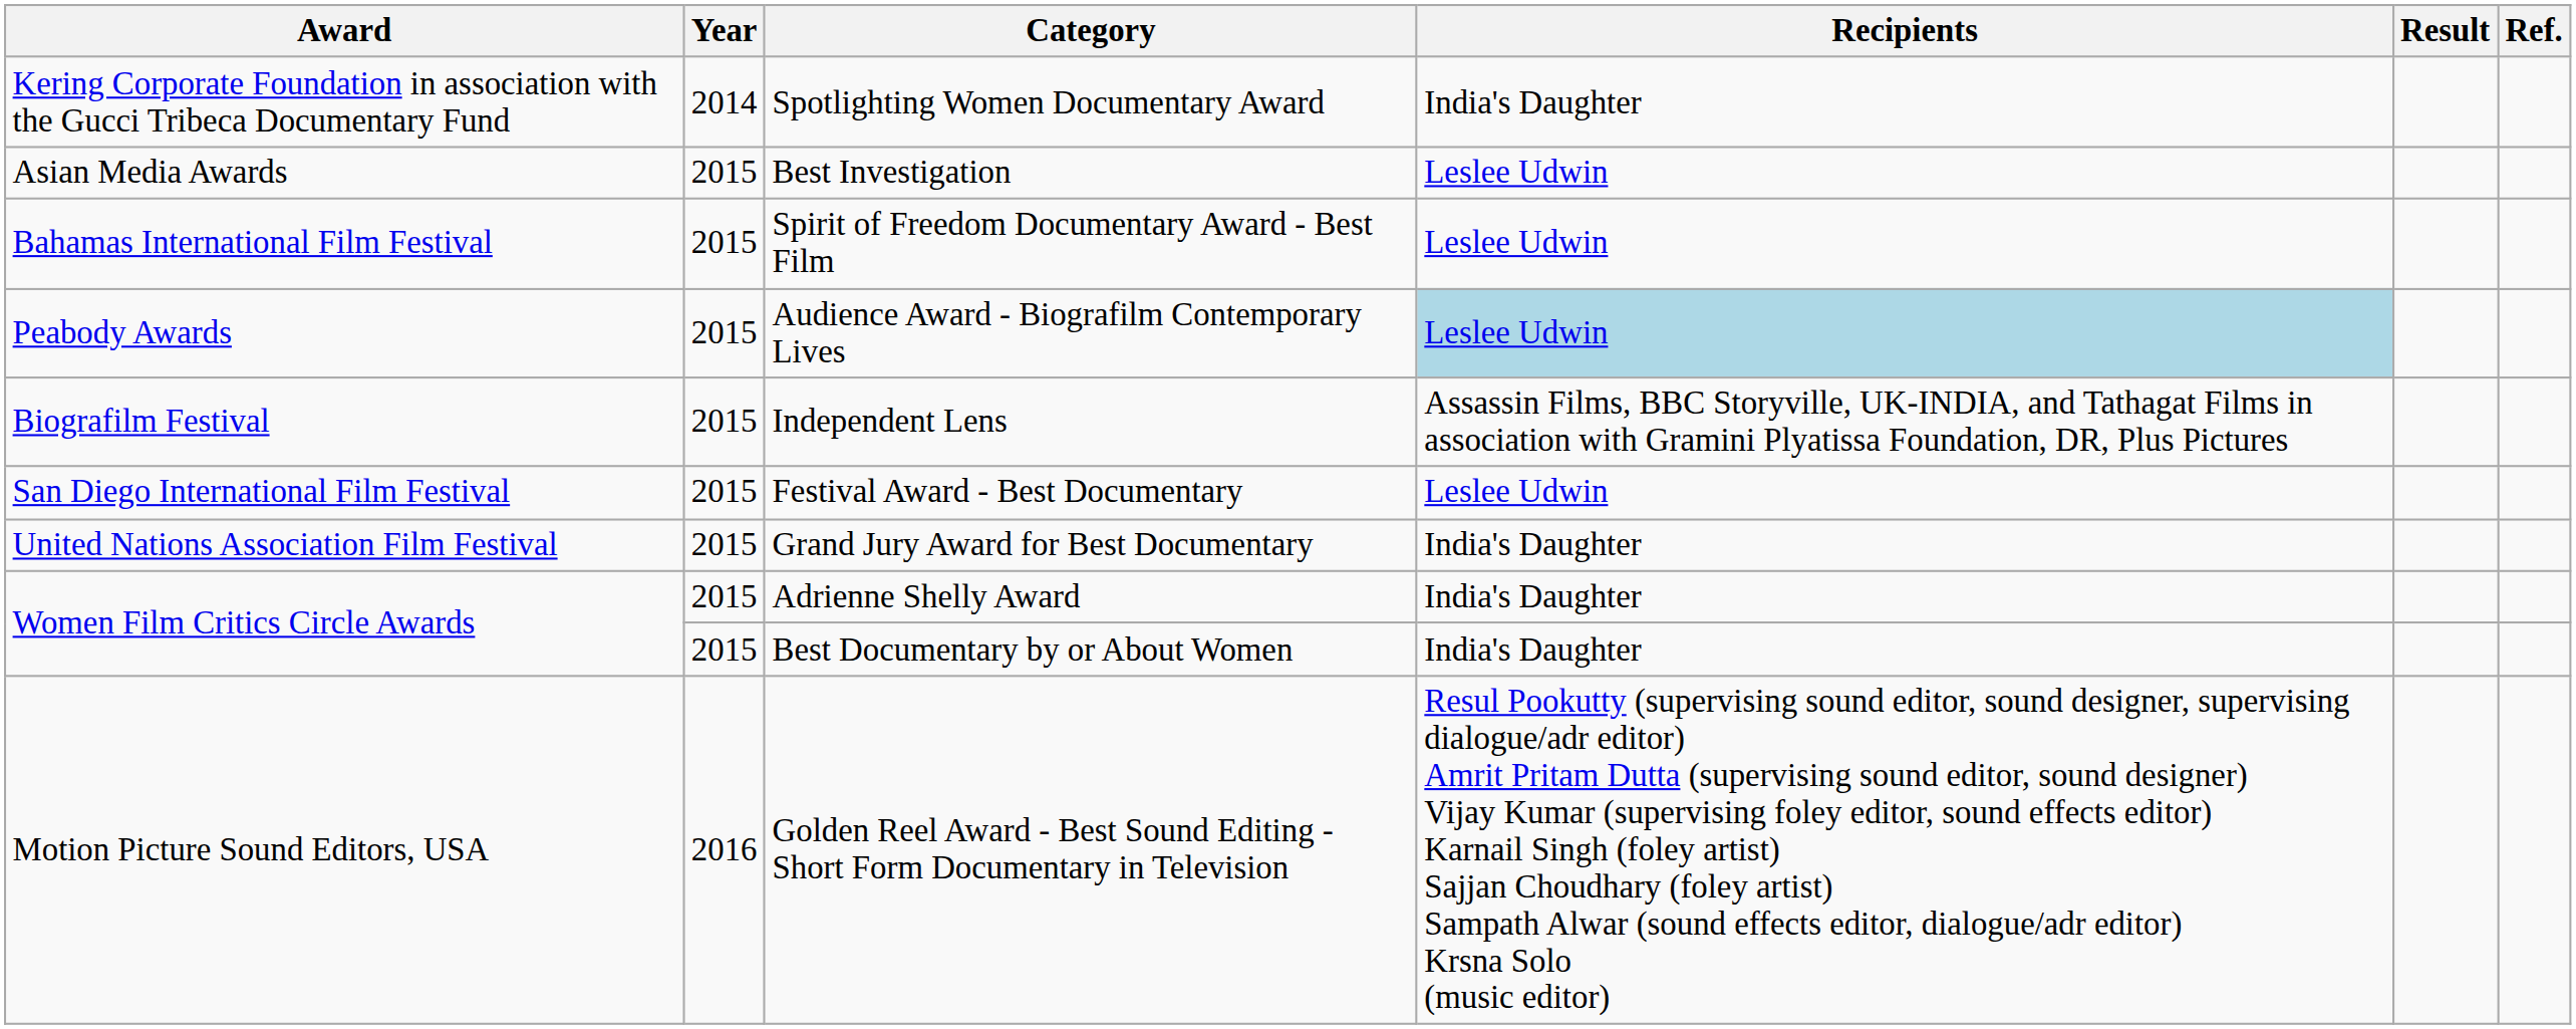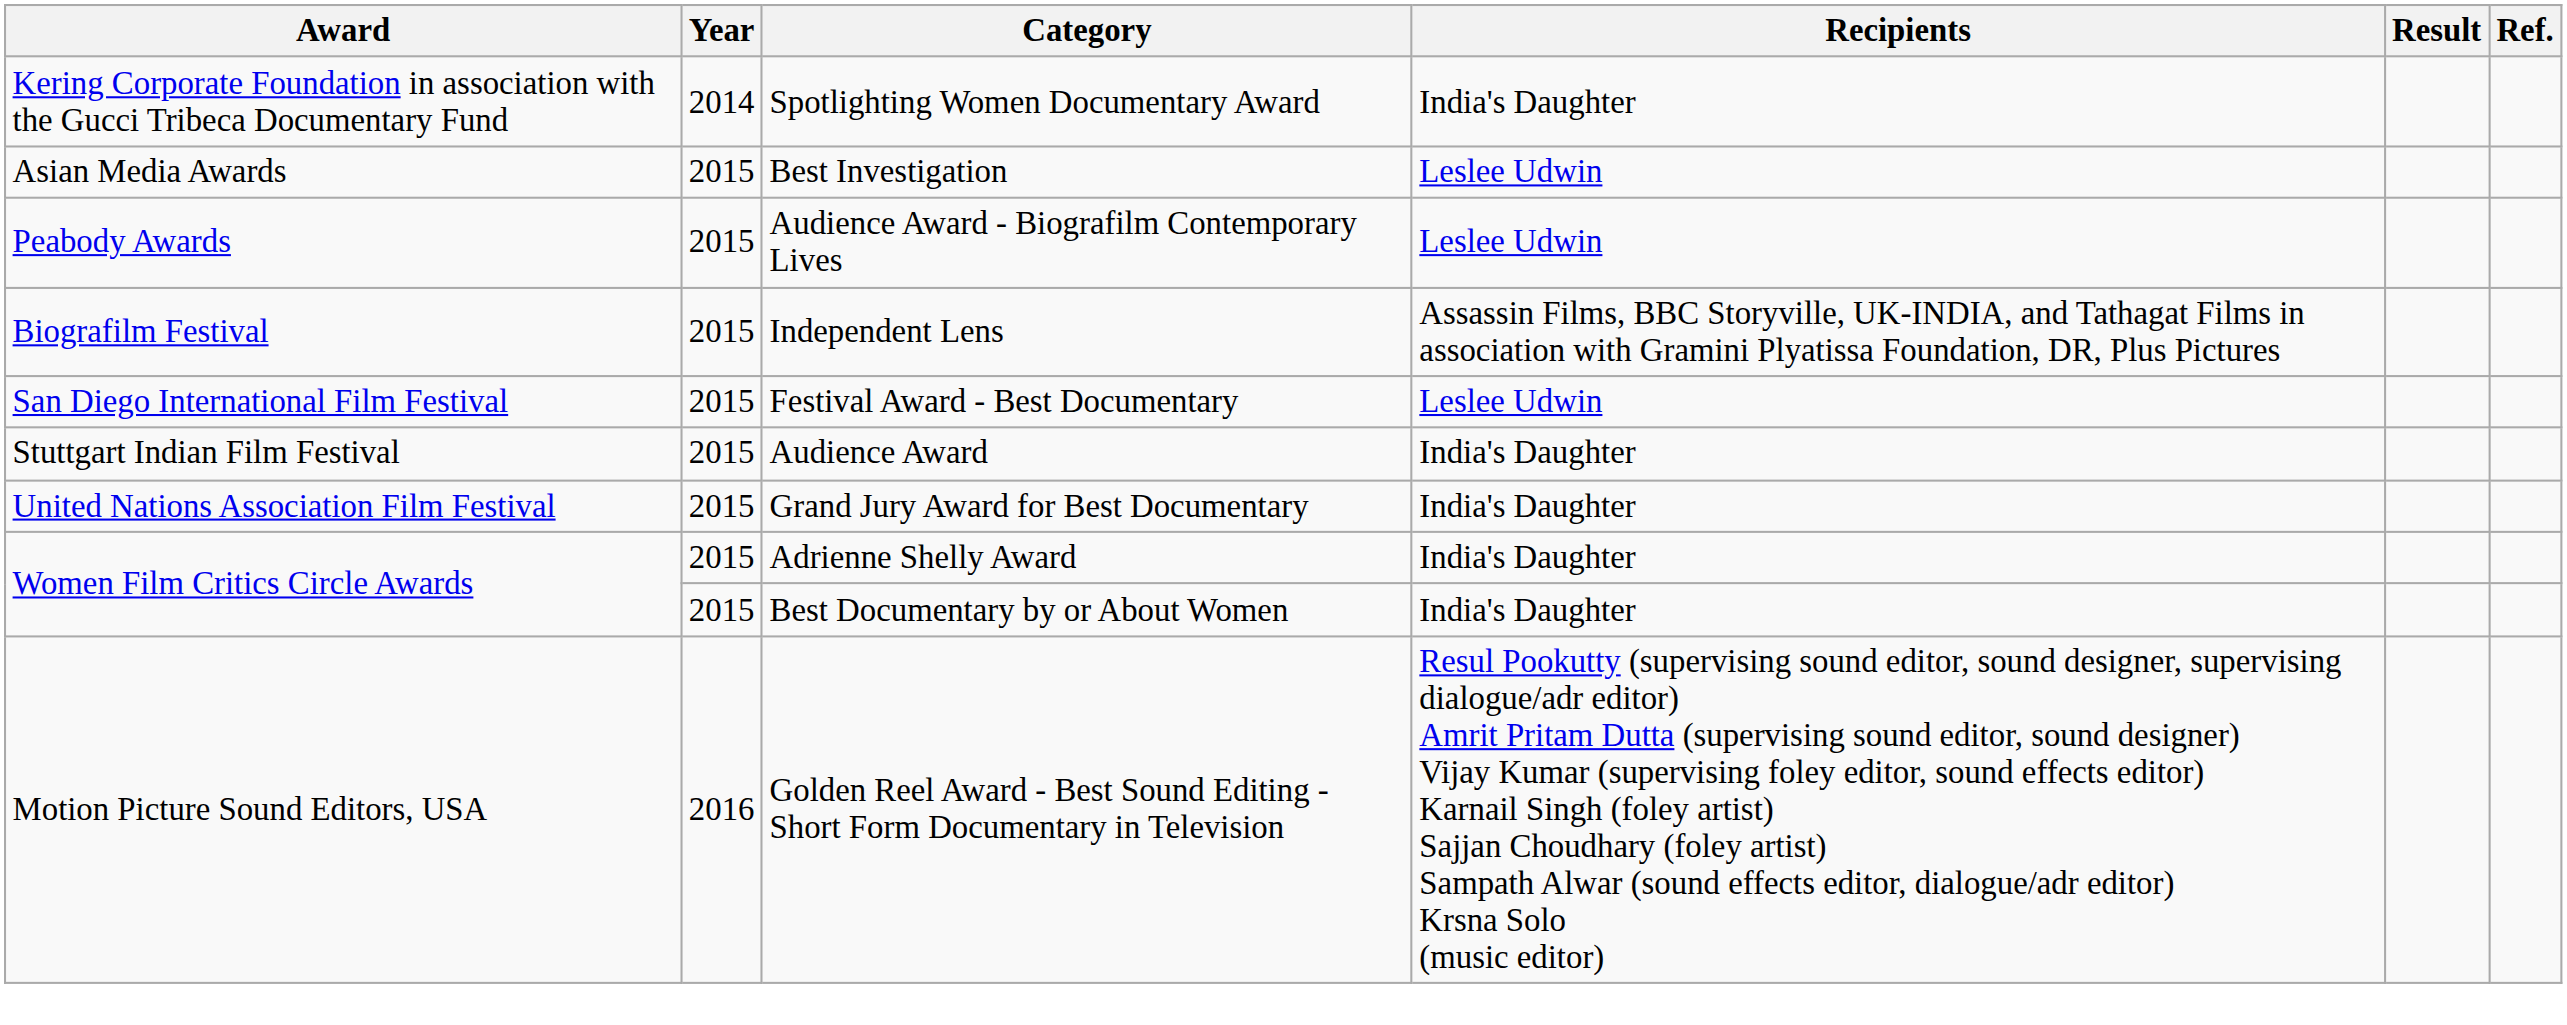- row: Bahamas International Film Festival | 2015 | Spirit of Freedom Documentary Award - Best Film | Leslee Udwin
Audience Award - Biografilm Contemporary Lives | Recipients: lightblue background -> no background
+ row: Stuttgart Indian Film Festival | 2015 | Audience Award | India's Daughter
